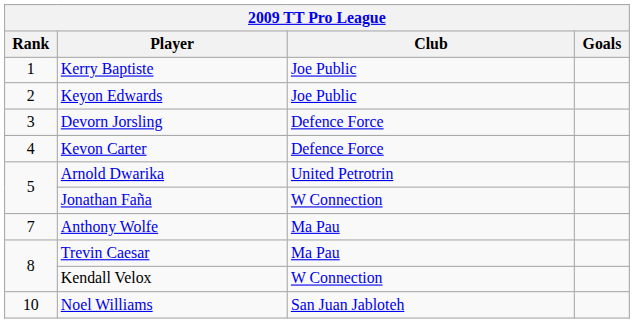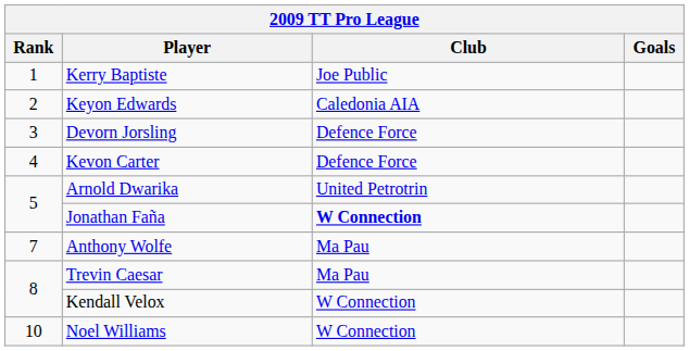Keyon Edwards | Club: Joe Public -> Caledonia AIA
Jonathan Faña | Club: normal -> bold
Noel Williams | Club: San Juan Jabloteh -> W Connection
